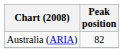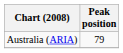Australia (ARIA) | Peak position: 82 -> 79
